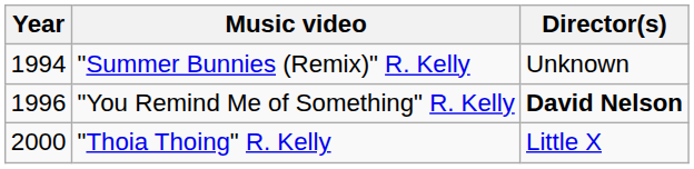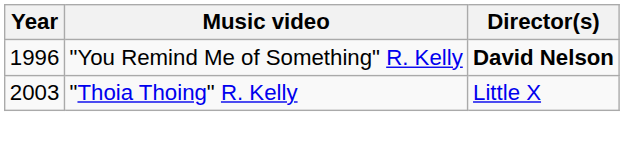- row: 1994 | "Summer Bunnies (Remix)" R. Kelly | Unknown
"Thoia Thoing" R. Kelly | Year: 2000 -> 2003
